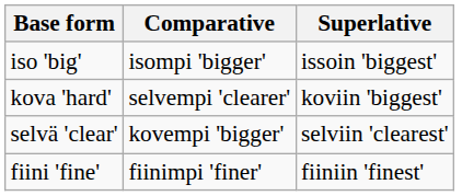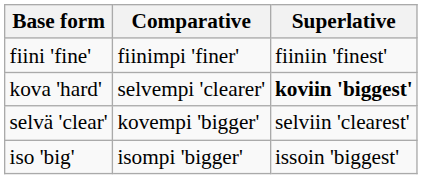rows swapped: iso 'big' <-> fiini 'fine'
kova 'hard' | Superlative: normal -> bold
